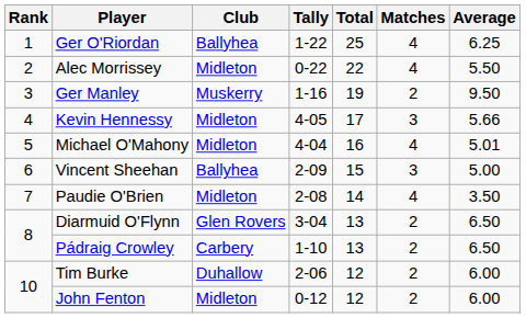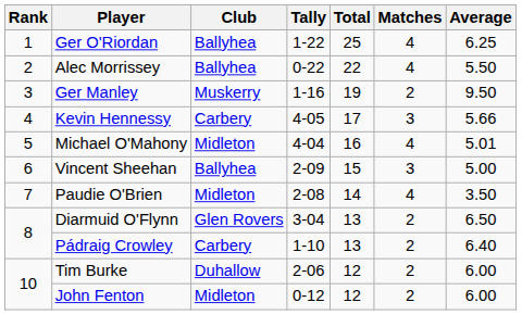Alec Morrissey | Club: Midleton -> Ballyhea
Kevin Hennessy | Club: Midleton -> Carbery
Pádraig Crowley | Average: 6.50 -> 6.40
